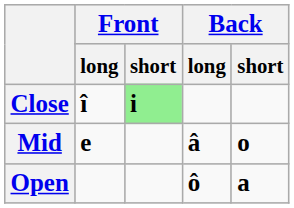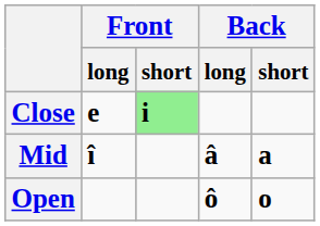Close | Front / long: î -> e
Mid | Front / long: e -> î
Mid | Back / short: o -> a
Open | Back / short: a -> o
